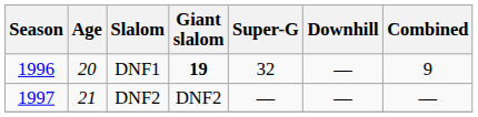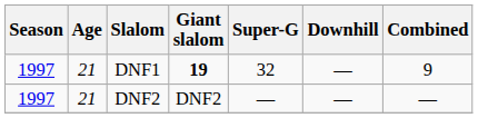DNF1 | Season: 1996 -> 1997
DNF1 | Age: 20 -> 21
